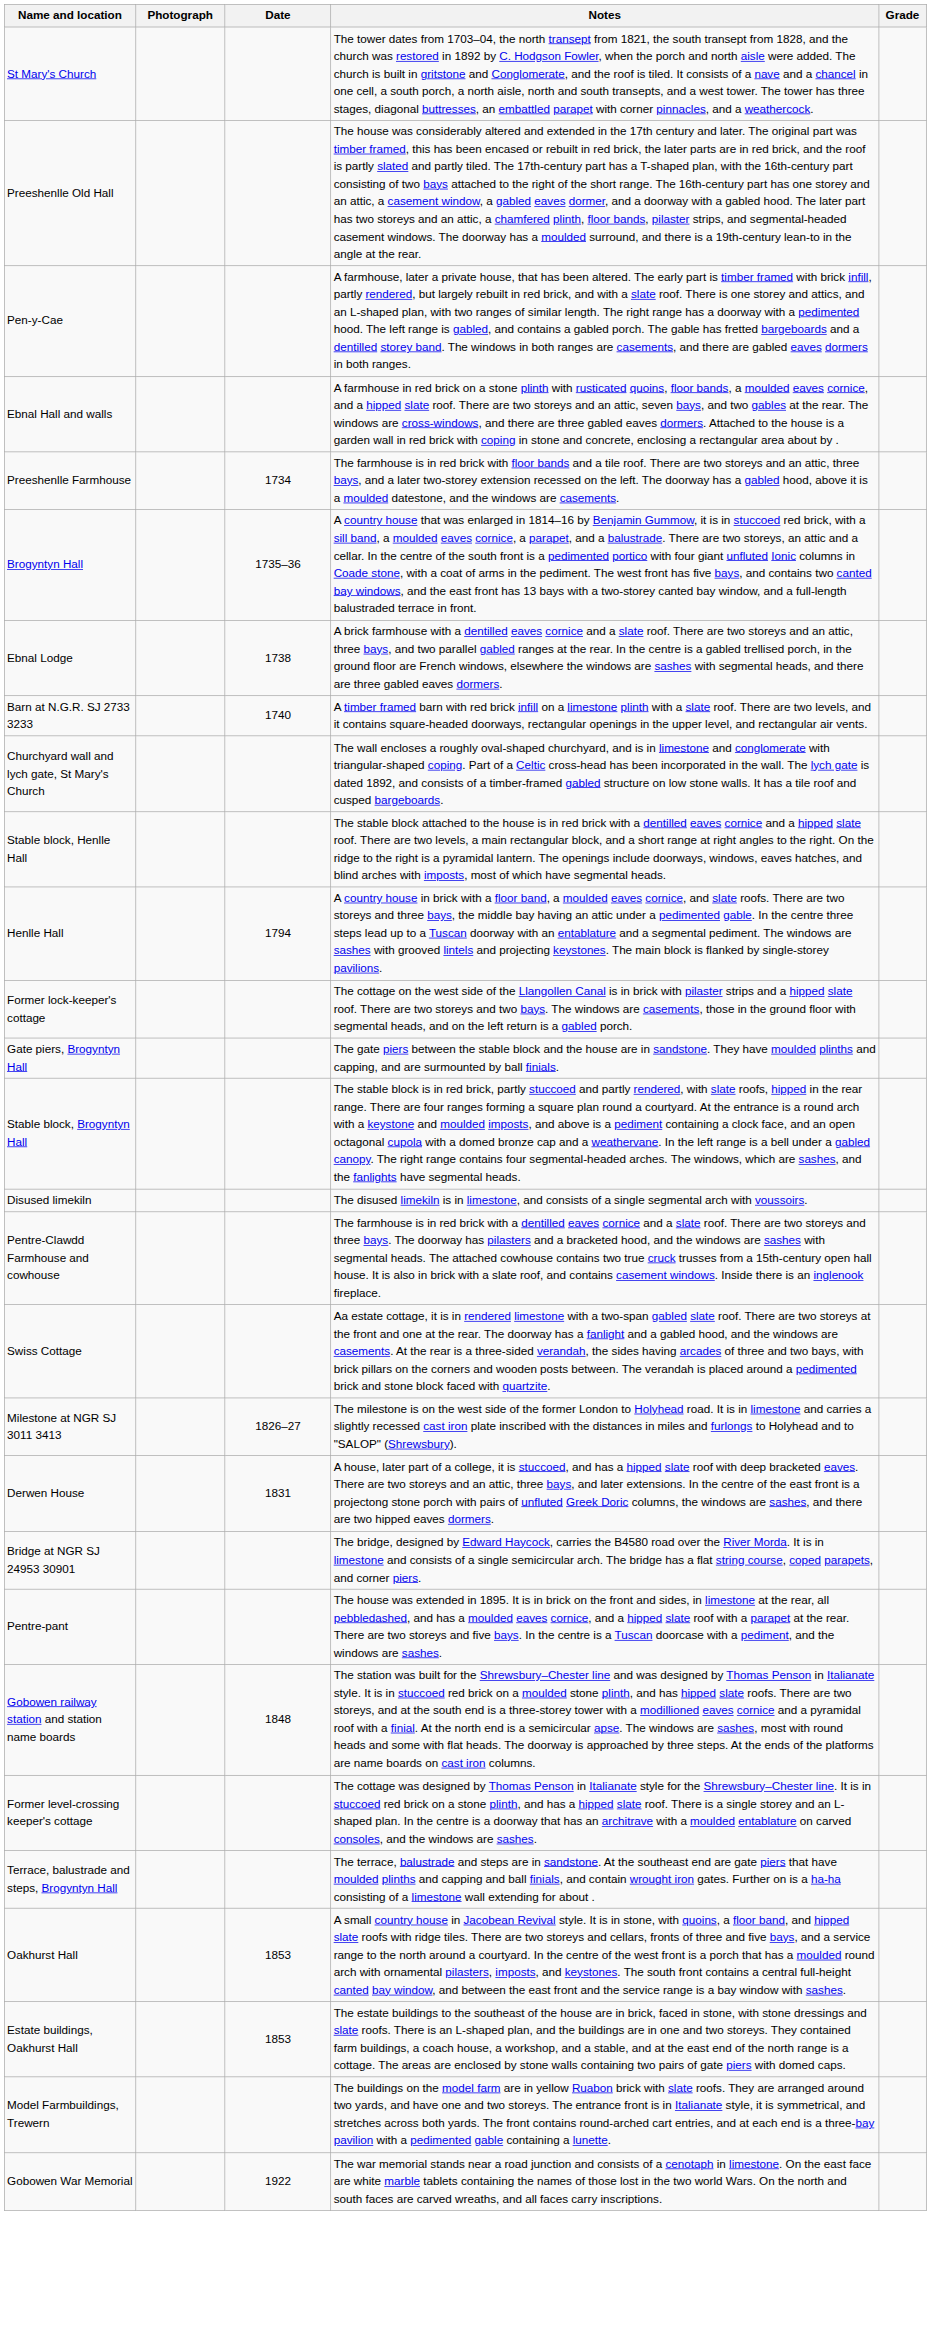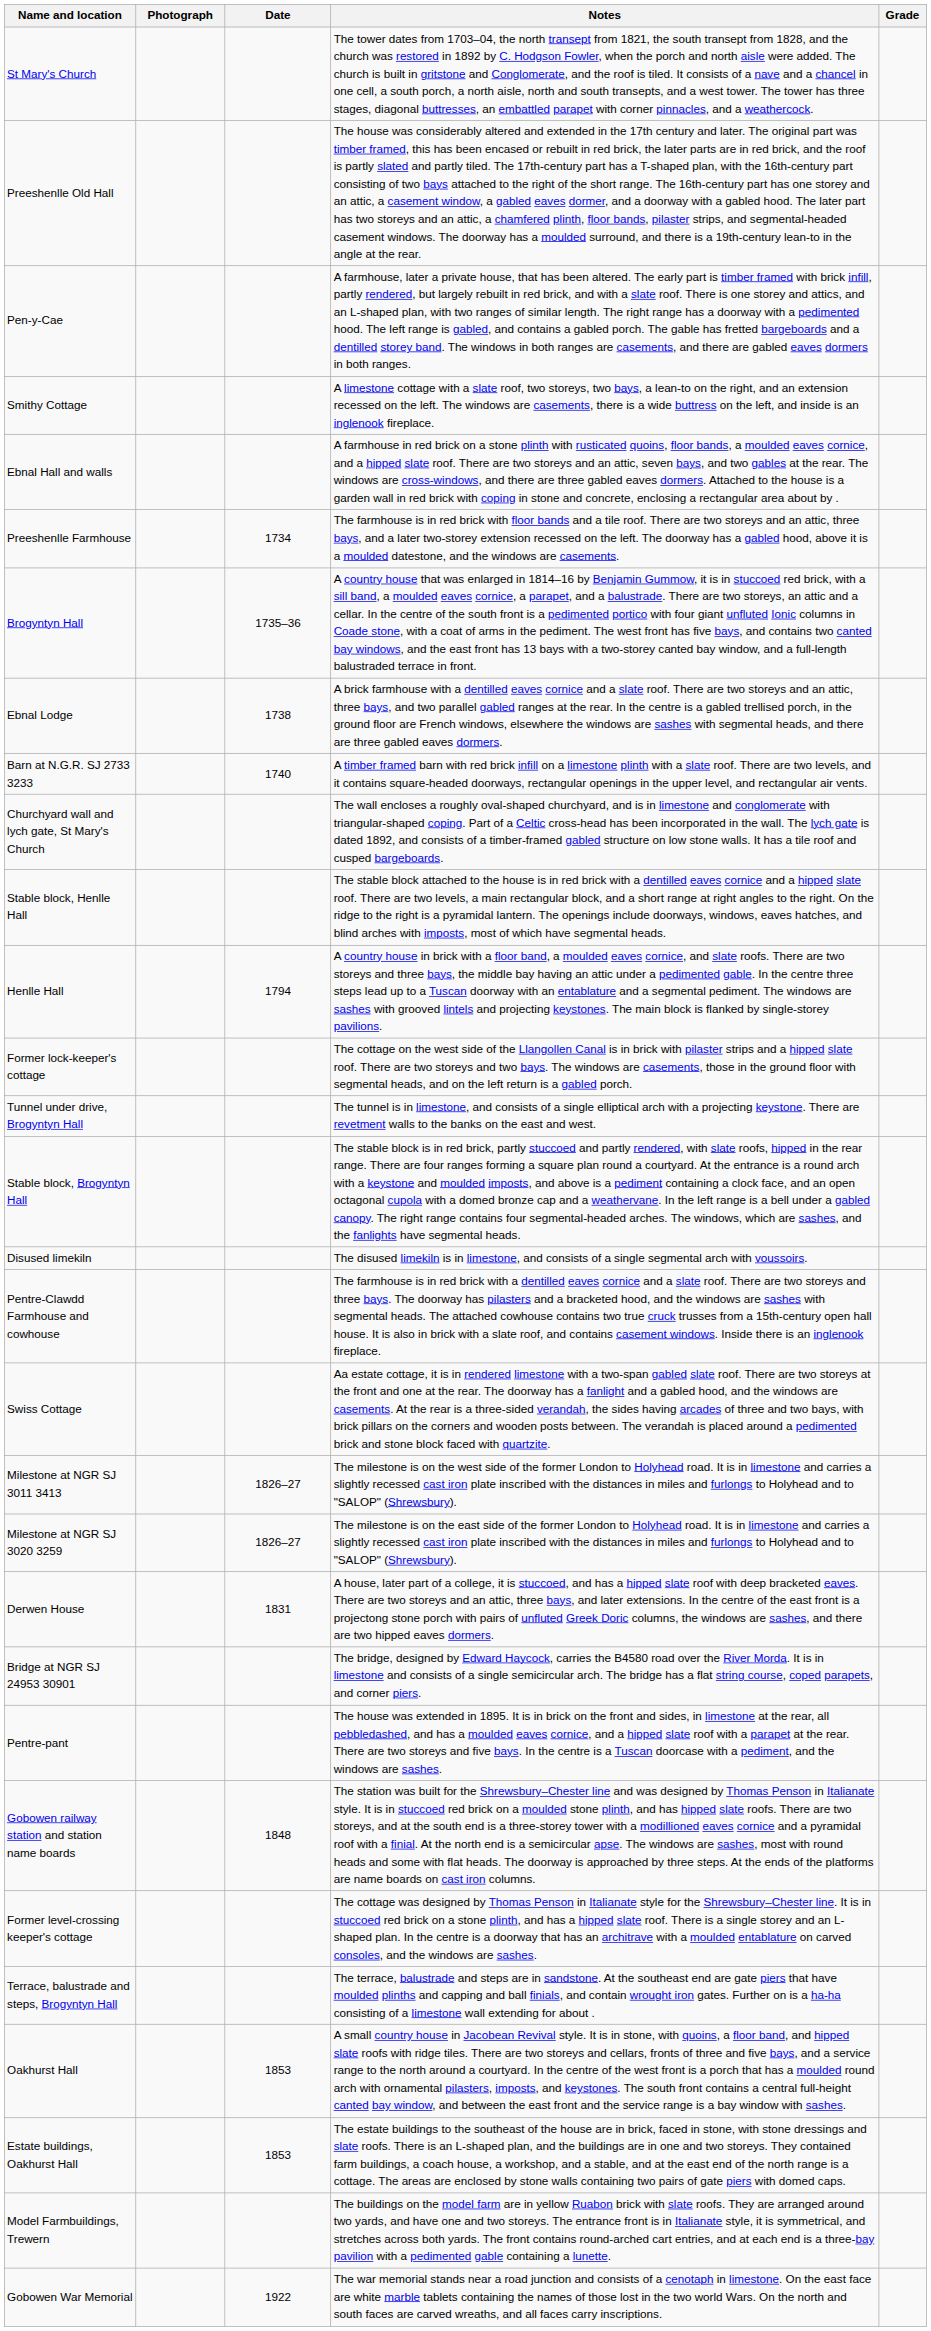+ row: Smithy Cottage | A limestone cottage with a slate roof, two storeys, two bays, a lean-to on the right, and an extension recessed on the left. The windows are casements, there is a wide buttress on the left, and inside is an inglenook fireplace.
- row: Gate piers, Brogyntyn Hall | The gate piers between the stable block and the house are in sandstone. They have moulded plinths and capping, and are surmounted by ball finials.
+ row: Tunnel under drive, Brogyntyn Hall | The tunnel is in limestone, and consists of a single elliptical arch with a projecting keystone. There are revetment walls to the banks on the east and west.
+ row: Milestone at NGR SJ 3020 3259 | 1826–27 | The milestone is on the east side of the former London to Holyhead road. It is in limestone and carries a slightly recessed cast iron plate inscribed with the distances in miles and furlongs to Holyhead and to "SALOP" (Shrewsbury).
